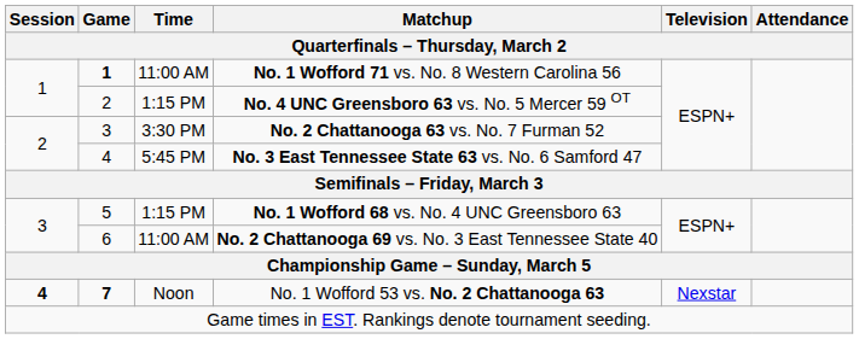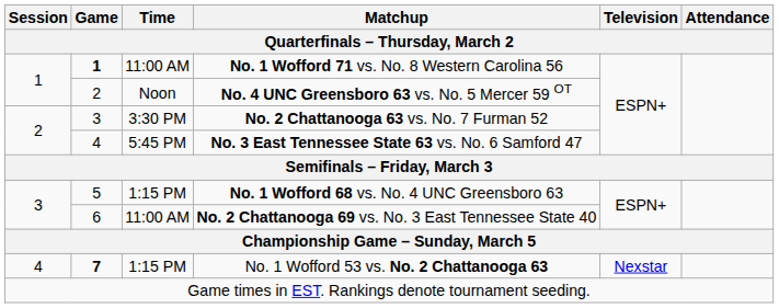No. 4 UNC Greensboro 63 vs. No. 5 Mercer 59 OT | Time / Quarterfinals – Thursday, March 2: 1:15 PM -> Noon
No. 1 Wofford 53 vs. No. 2 Chattanooga 63 | Session / Quarterfinals – Thursday, March 2: bold -> normal
No. 1 Wofford 53 vs. No. 2 Chattanooga 63 | Time / Quarterfinals – Thursday, March 2: Noon -> 1:15 PM
